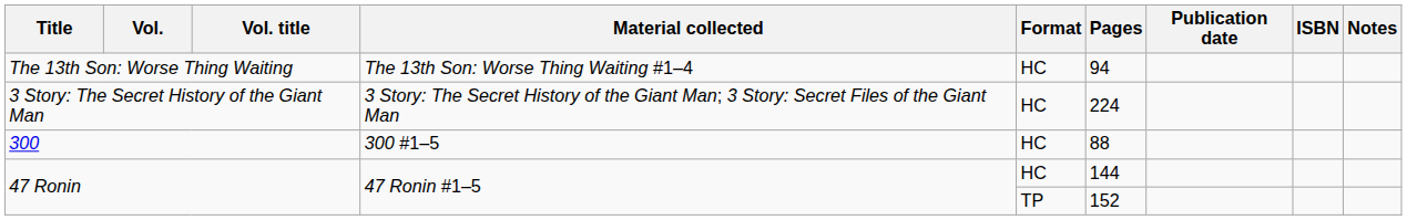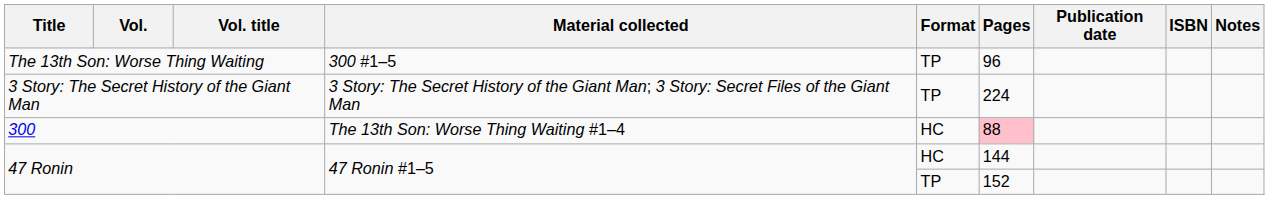The 13th Son: Worse Thing Waiting | Material collected: The 13th Son: Worse Thing Waiting #1–4 -> 300 #1–5
The 13th Son: Worse Thing Waiting | Format: HC -> TP
The 13th Son: Worse Thing Waiting | Pages: 94 -> 96
3 Story: The Secret History of the Giant Man | Format: HC -> TP
300 | Material collected: 300 #1–5 -> The 13th Son: Worse Thing Waiting #1–4
300 | Pages: no background -> pink background
